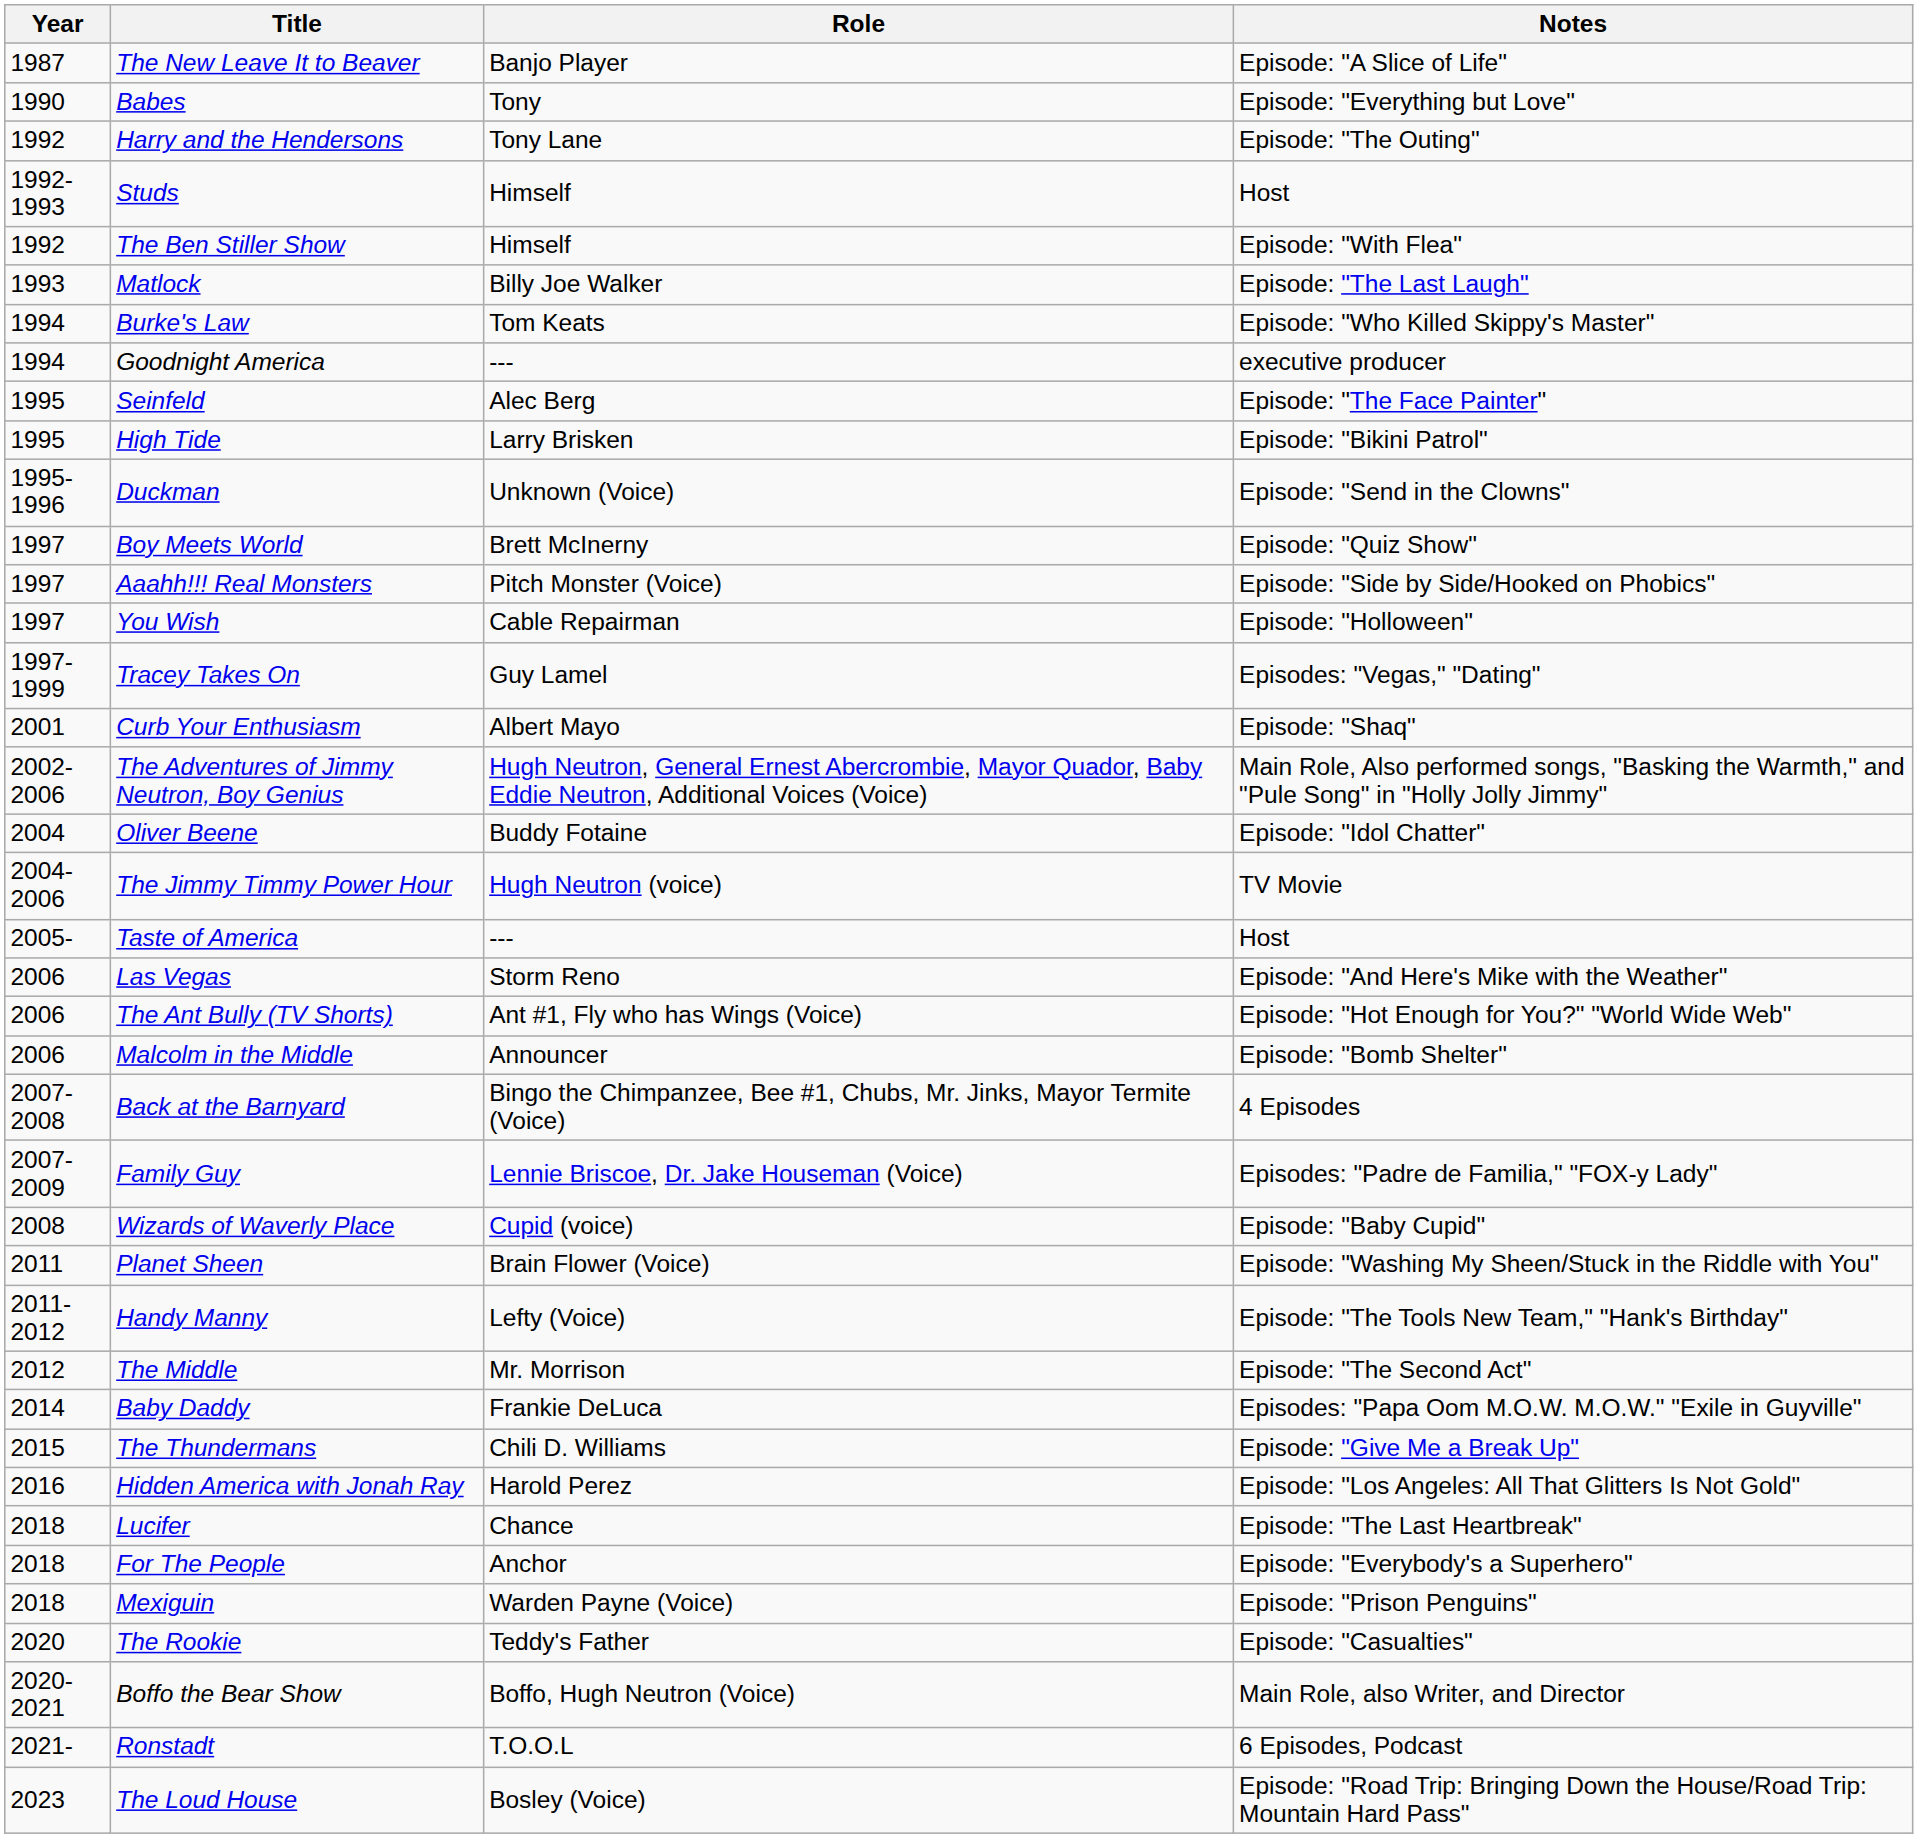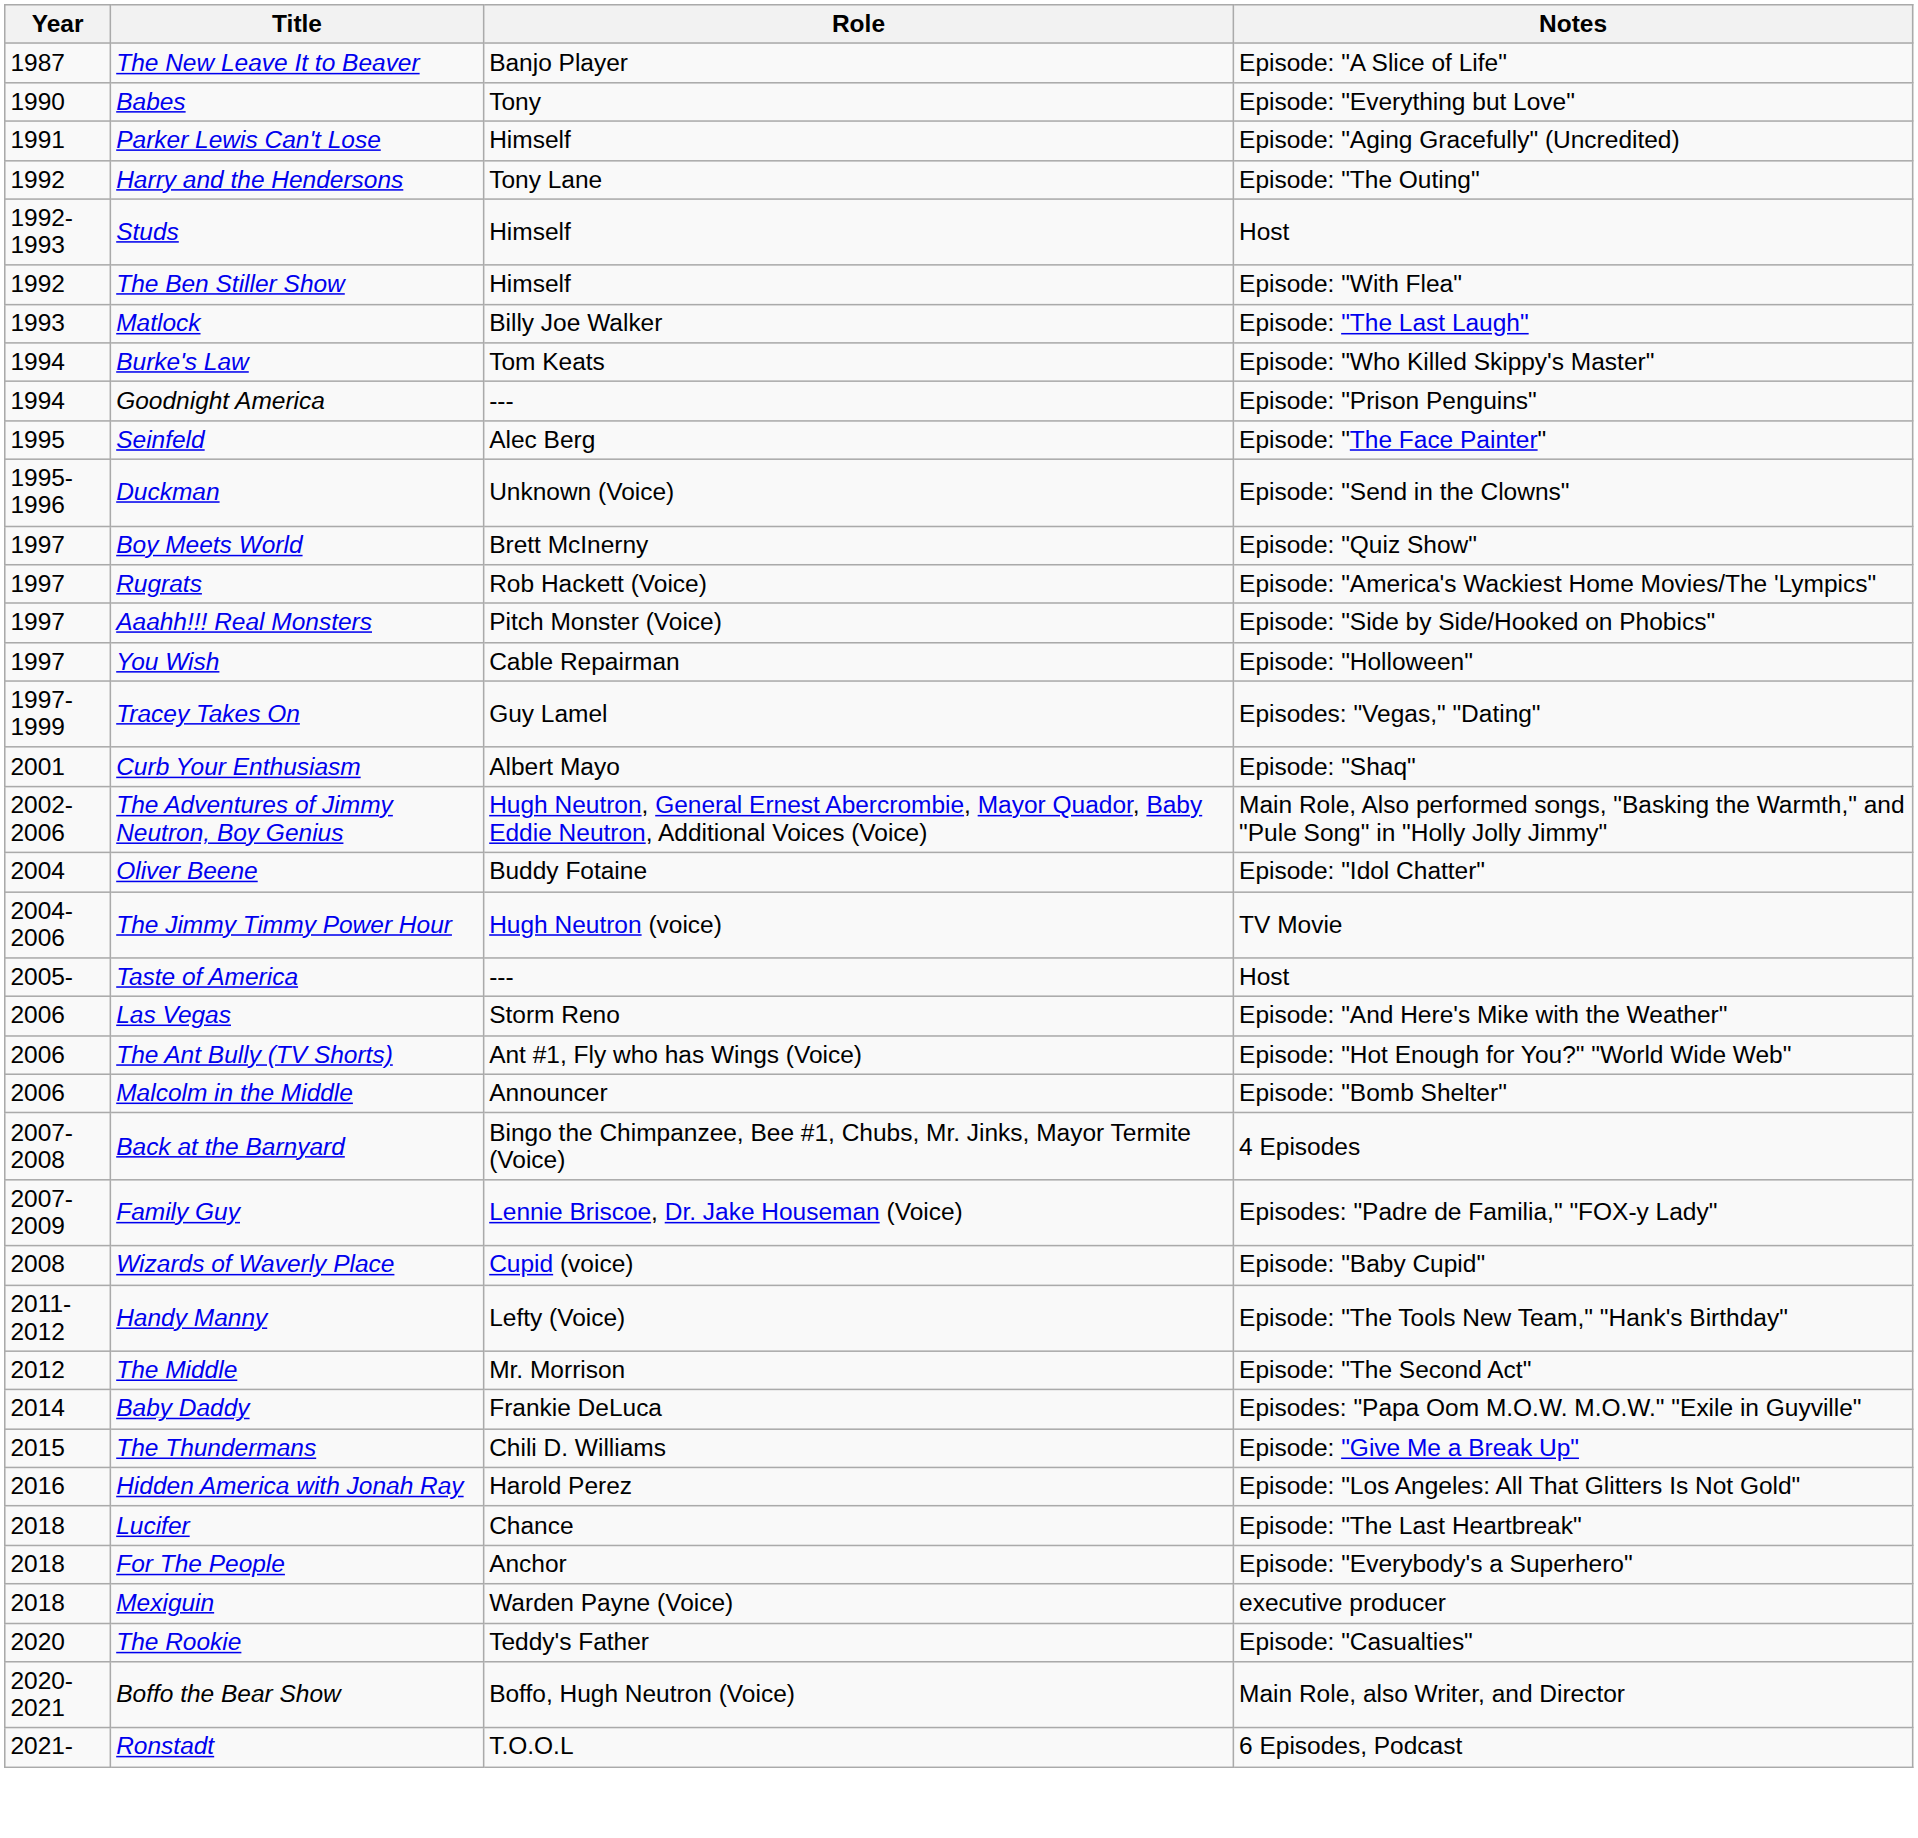+ row: 1991 | Parker Lewis Can't Lose | Himself | Episode: "Aging Gracefully" (Uncredited)
Goodnight America | Notes: executive producer -> Episode: "Prison Penguins"
- row: 1995 | High Tide | Larry Brisken | Episode: "Bikini Patrol"
+ row: 1997 | Rugrats | Rob Hackett (Voice) | Episode: "America's Wackiest Home Movies/The 'Lympics"
- row: 2011 | Planet Sheen | Brain Flower (Voice) | Episode: "Washing My Sheen/Stuck in the Riddle with You"
Mexiguin | Notes: Episode: "Prison Penguins" -> executive producer
- row: 2023 | The Loud House | Bosley (Voice) | Episode: "Road Trip: Bringing Down the House/Road Trip: Mountain Hard Pass"
